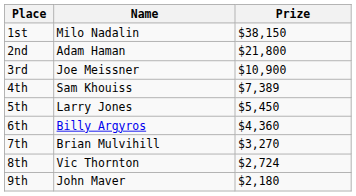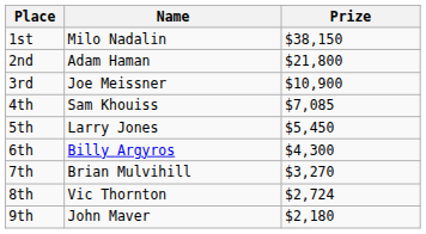4th | Prize: $7,389 -> $7,085
6th | Prize: $4,360 -> $4,300
